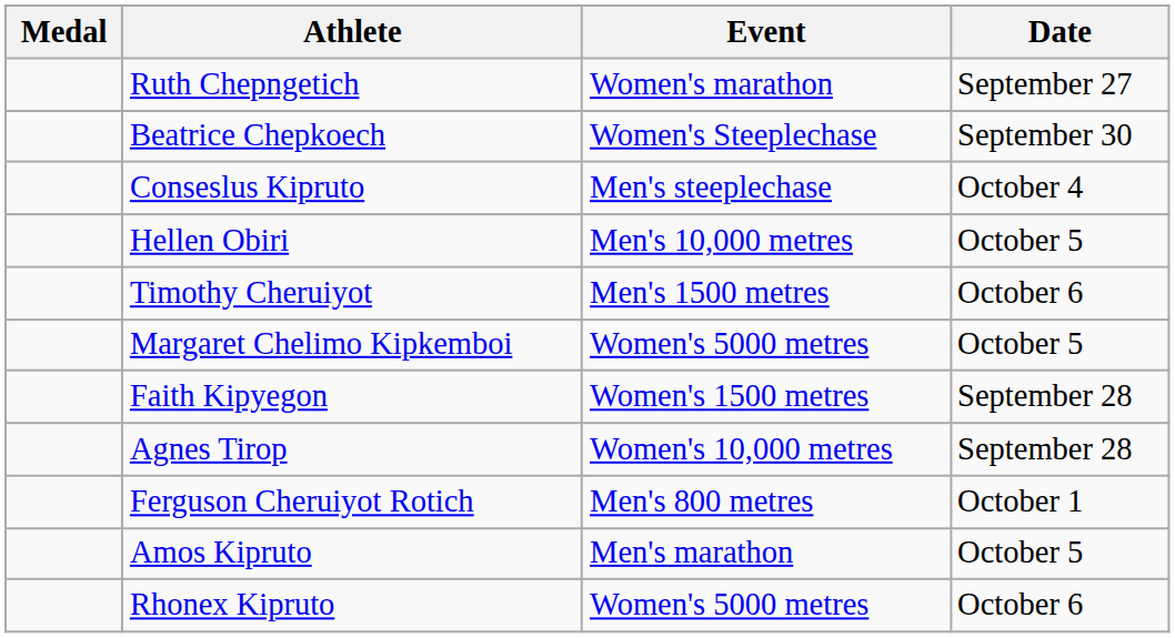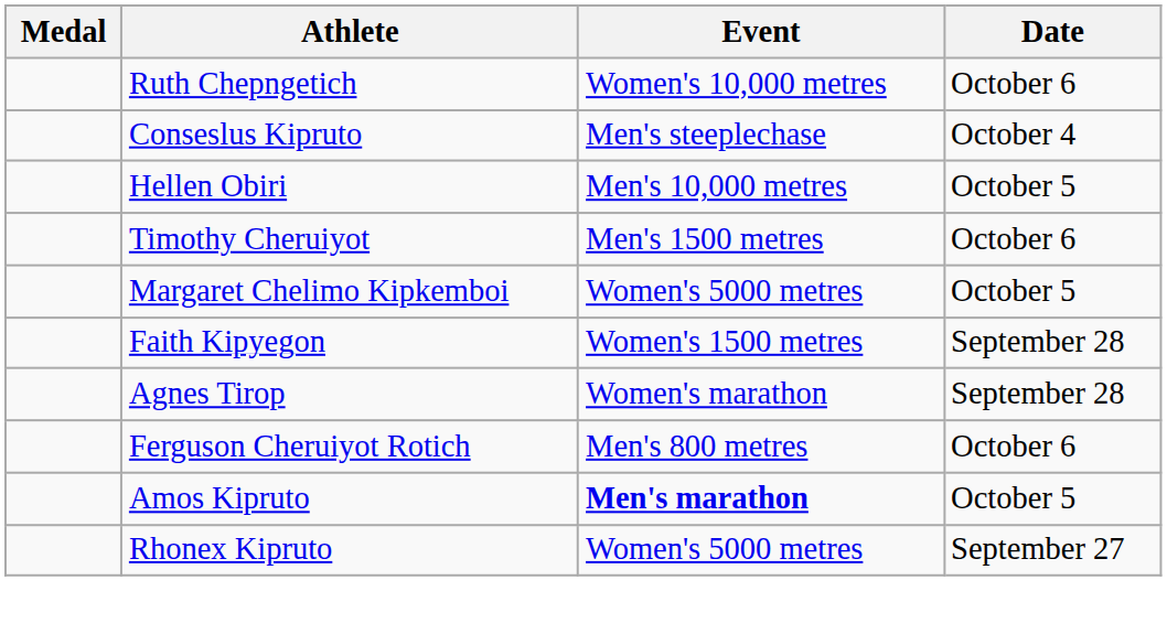Ruth Chepngetich | Event: Women's marathon -> Women's 10,000 metres
Ruth Chepngetich | Date: September 27 -> October 6
- row: Beatrice Chepkoech | Women's Steeplechase | September 30
Agnes Tirop | Event: Women's 10,000 metres -> Women's marathon
Ferguson Cheruiyot Rotich | Date: October 1 -> October 6
Amos Kipruto | Event: normal -> bold
Rhonex Kipruto | Date: October 6 -> September 27
